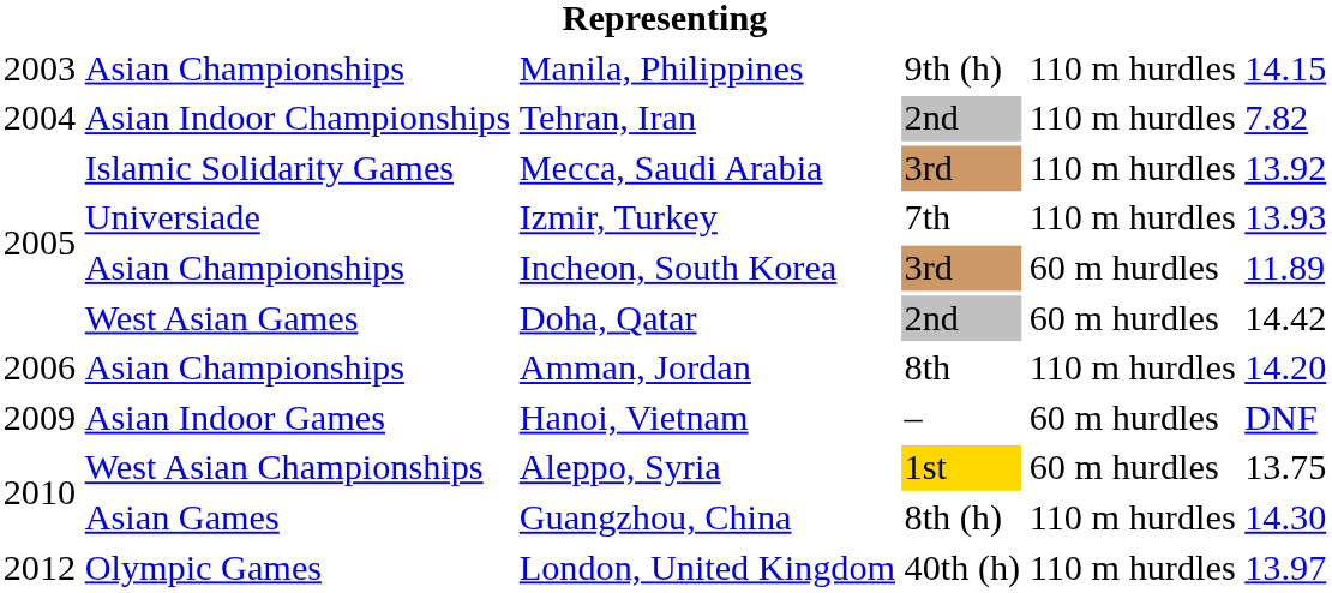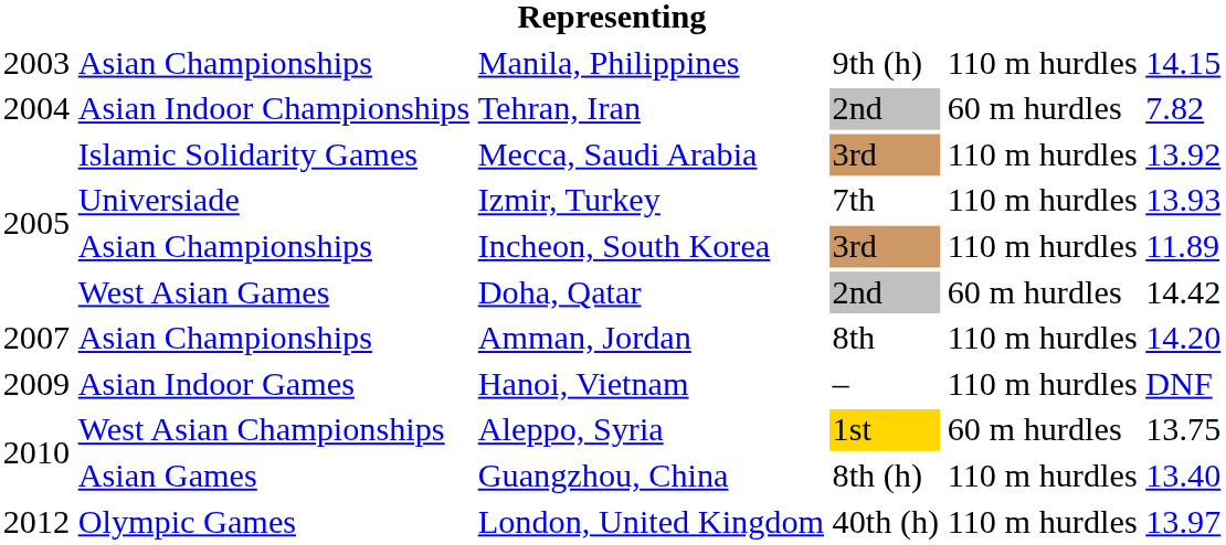Tehran, Iran | column 5: 110 m hurdles -> 60 m hurdles
Incheon, South Korea | column 5: 60 m hurdles -> 110 m hurdles
Amman, Jordan | column 1: 2006 -> 2007
Hanoi, Vietnam | column 5: 60 m hurdles -> 110 m hurdles
Guangzhou, China | column 6: 14.30 -> 13.40
